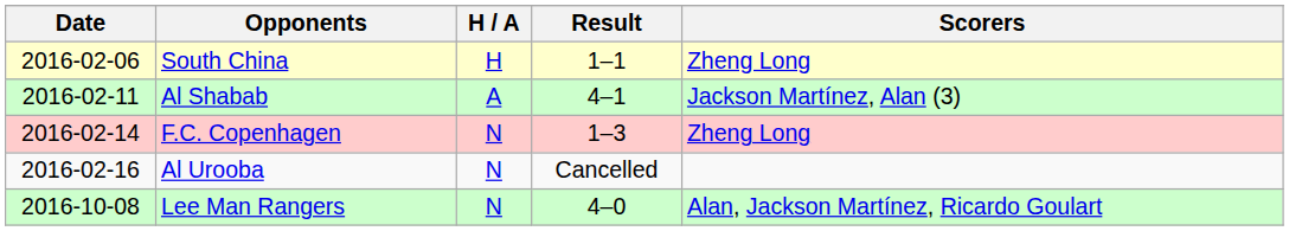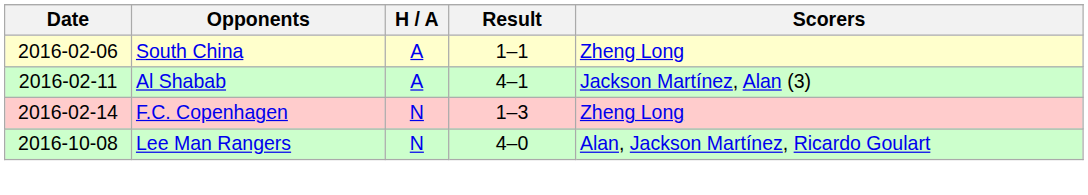South China | H / A: H -> A
- row: 2016-02-16 | Al Urooba | N | Cancelled
